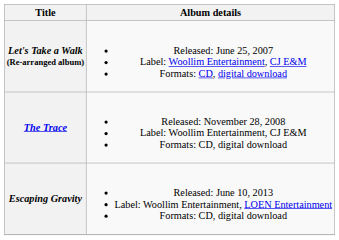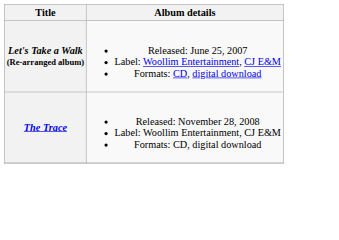- row: Escaping Gravity | Released: June 10, 2013 Label: Woollim Entertainment, LOEN Entertainment Formats: CD, digital download
